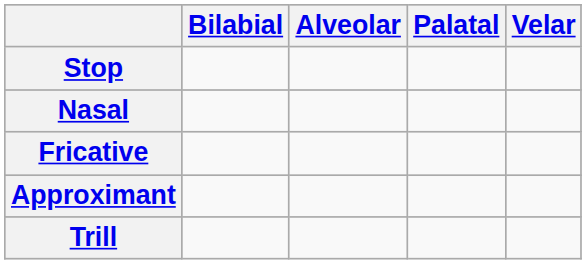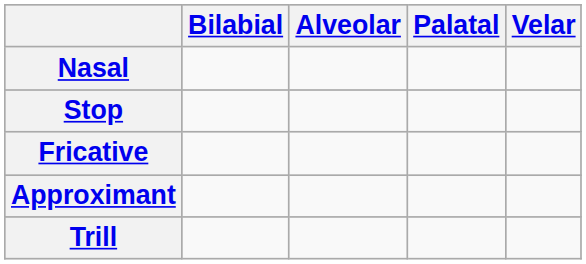rows swapped: Nasal <-> Stop
